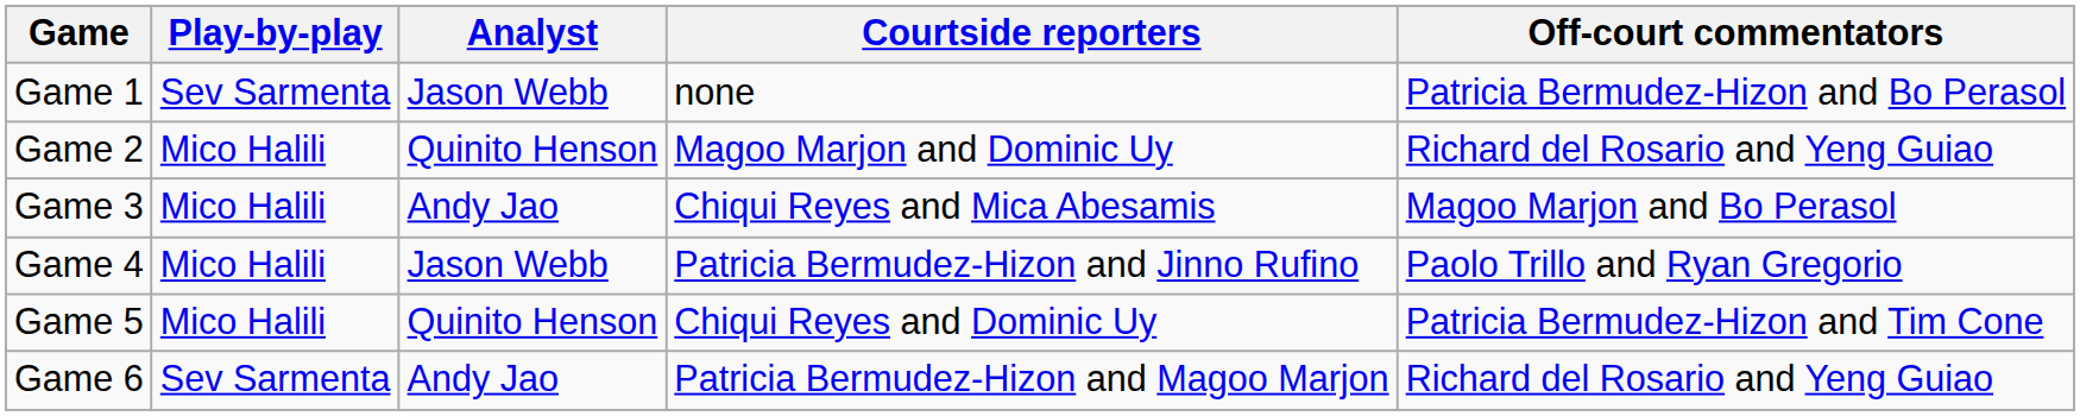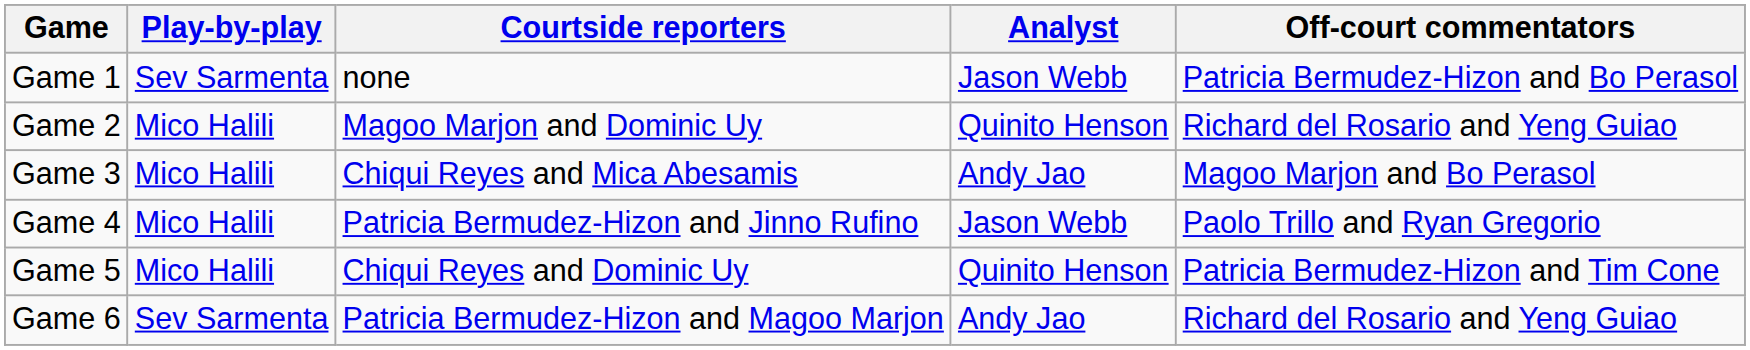columns swapped: Analyst <-> Courtside reporters
